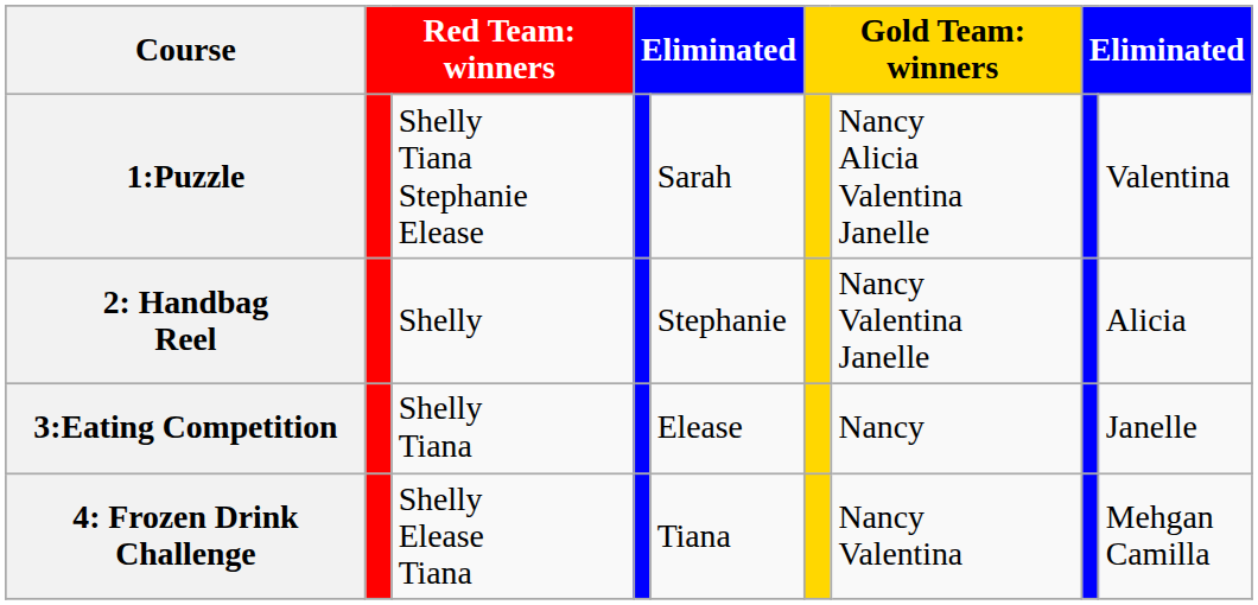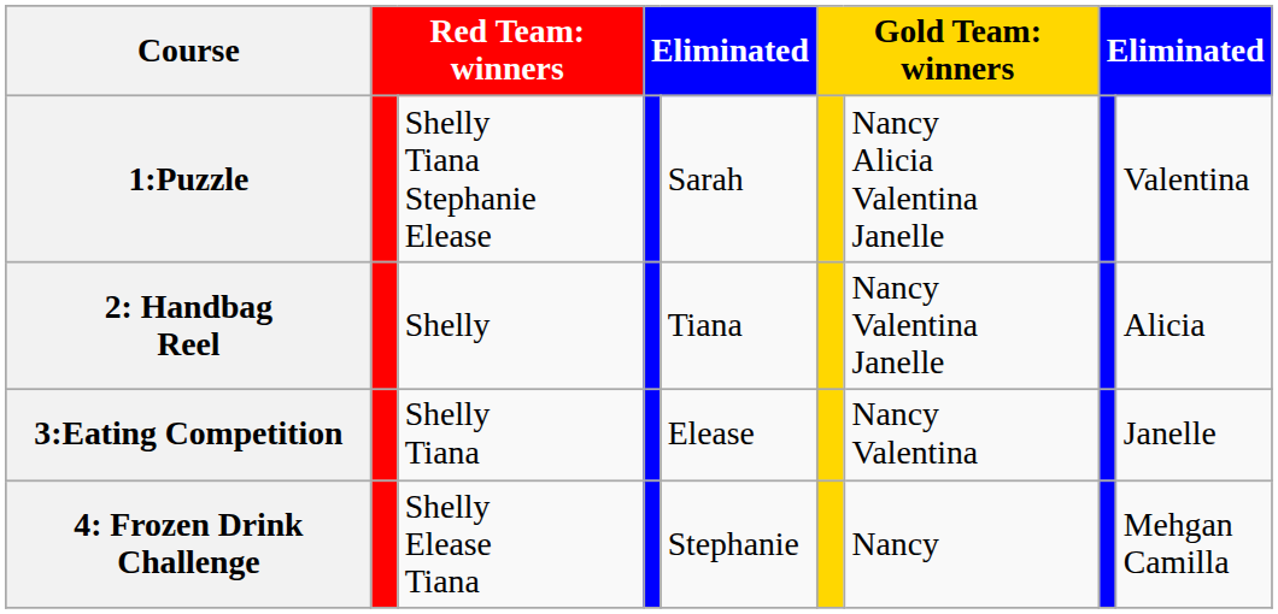2: Handbag Reel | column 5: Stephanie -> Tiana
3:Eating Competition | column 7: Nancy -> Nancy Valentina
4: Frozen Drink Challenge | column 5: Tiana -> Stephanie
4: Frozen Drink Challenge | column 7: Nancy Valentina -> Nancy
